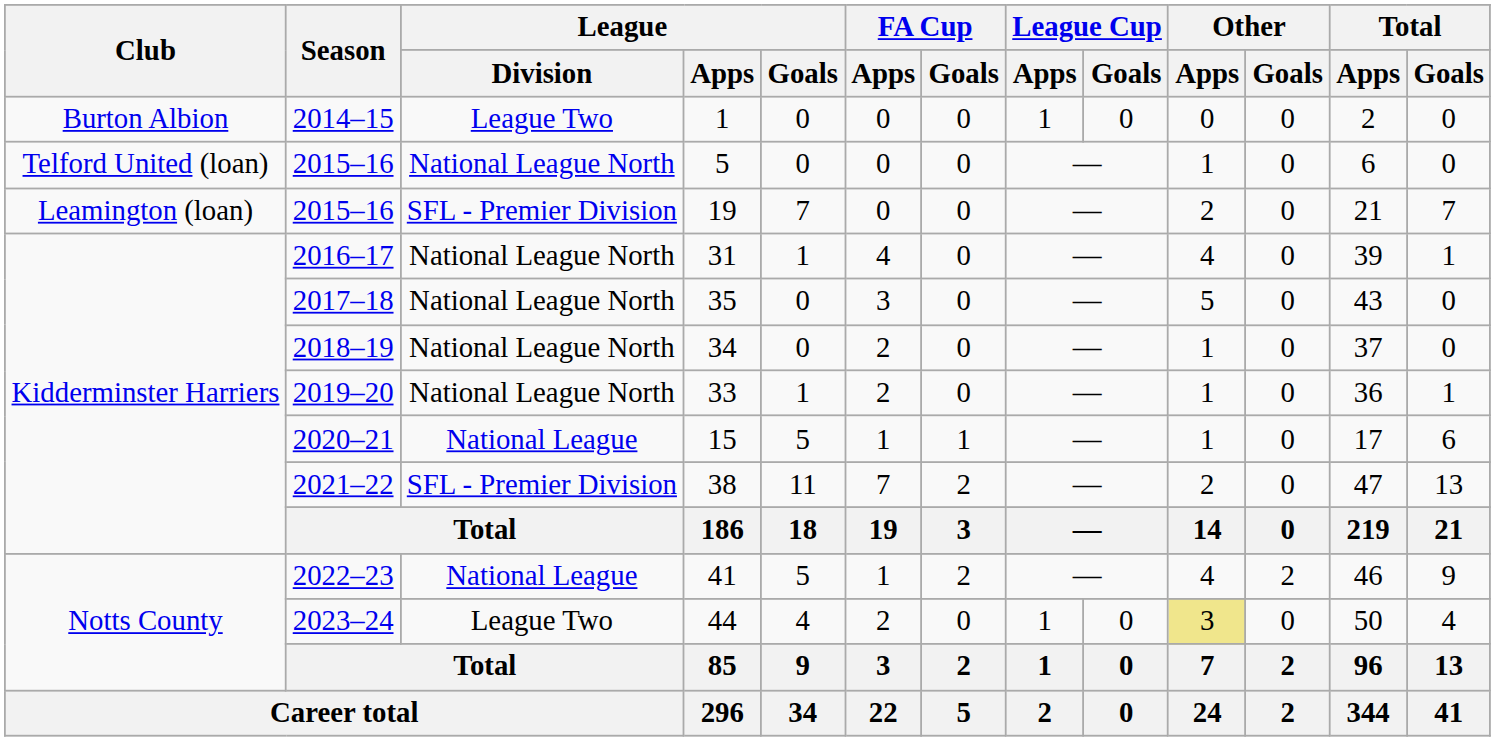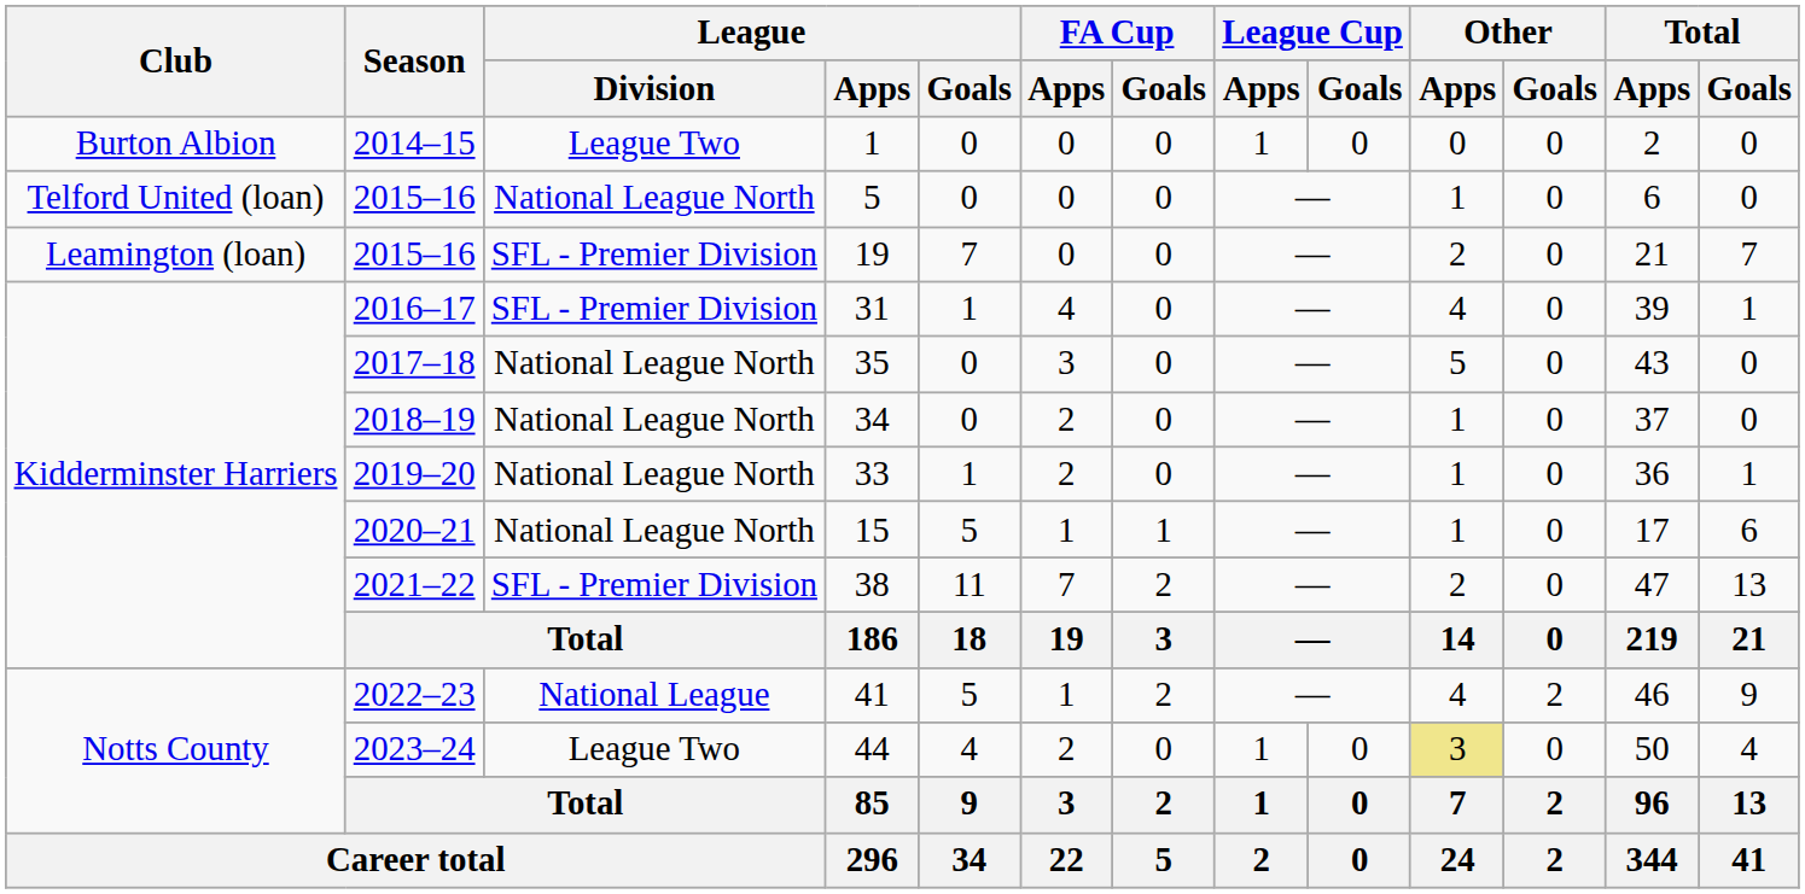31 | League / Division: National League North -> SFL - Premier Division
15 | League / Division: National League -> National League North
